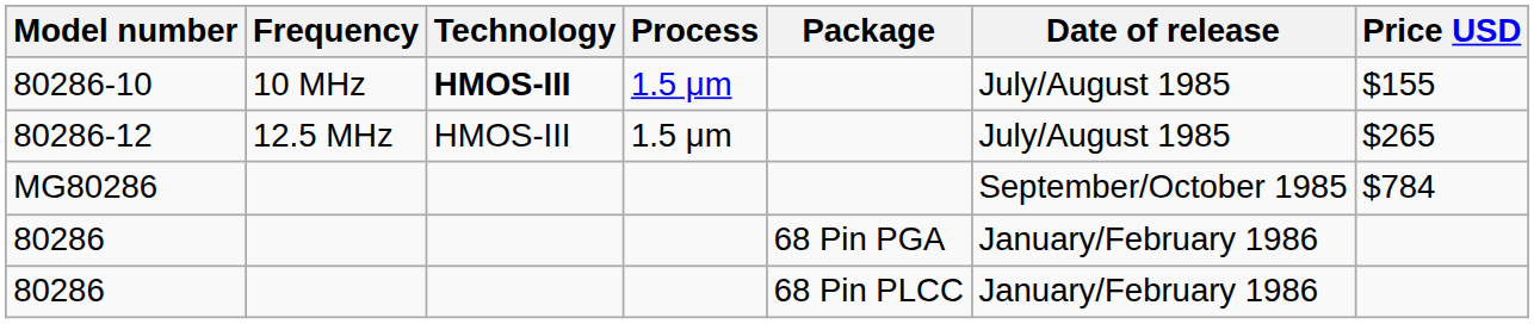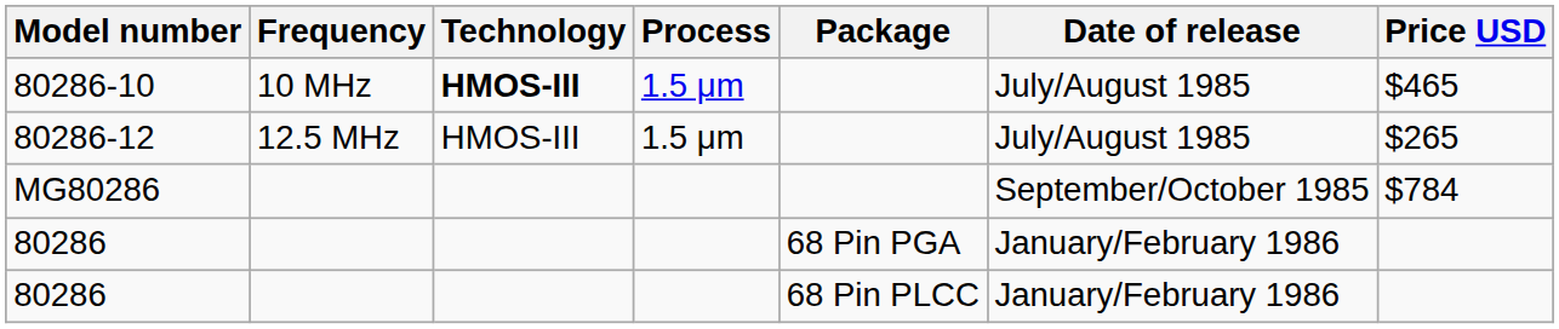80286-10 | Price USD: $155 -> $465
